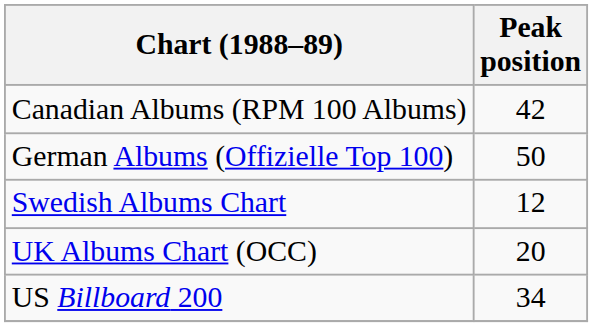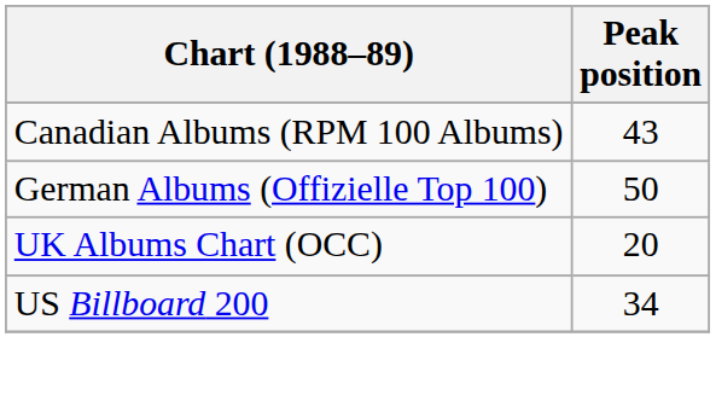Canadian Albums (RPM 100 Albums) | Peak position: 42 -> 43
- row: Swedish Albums Chart | 12
